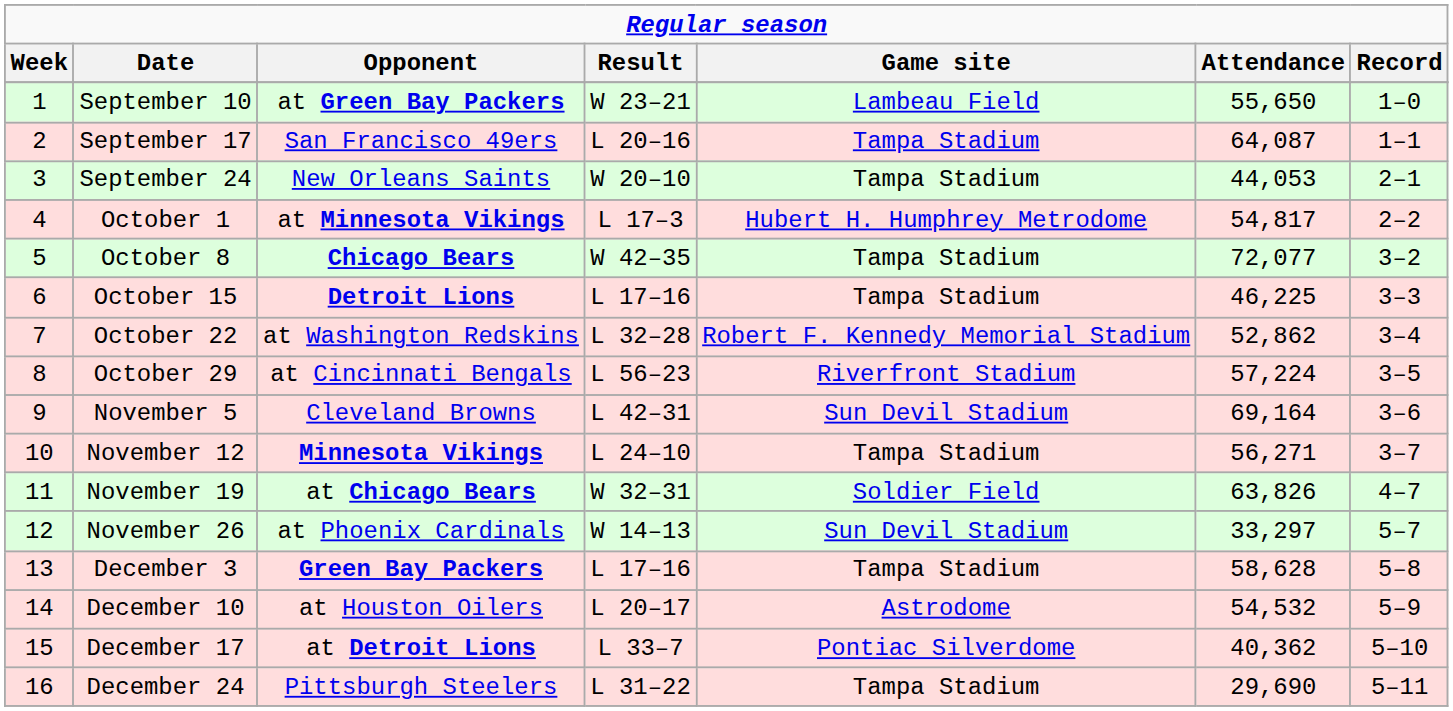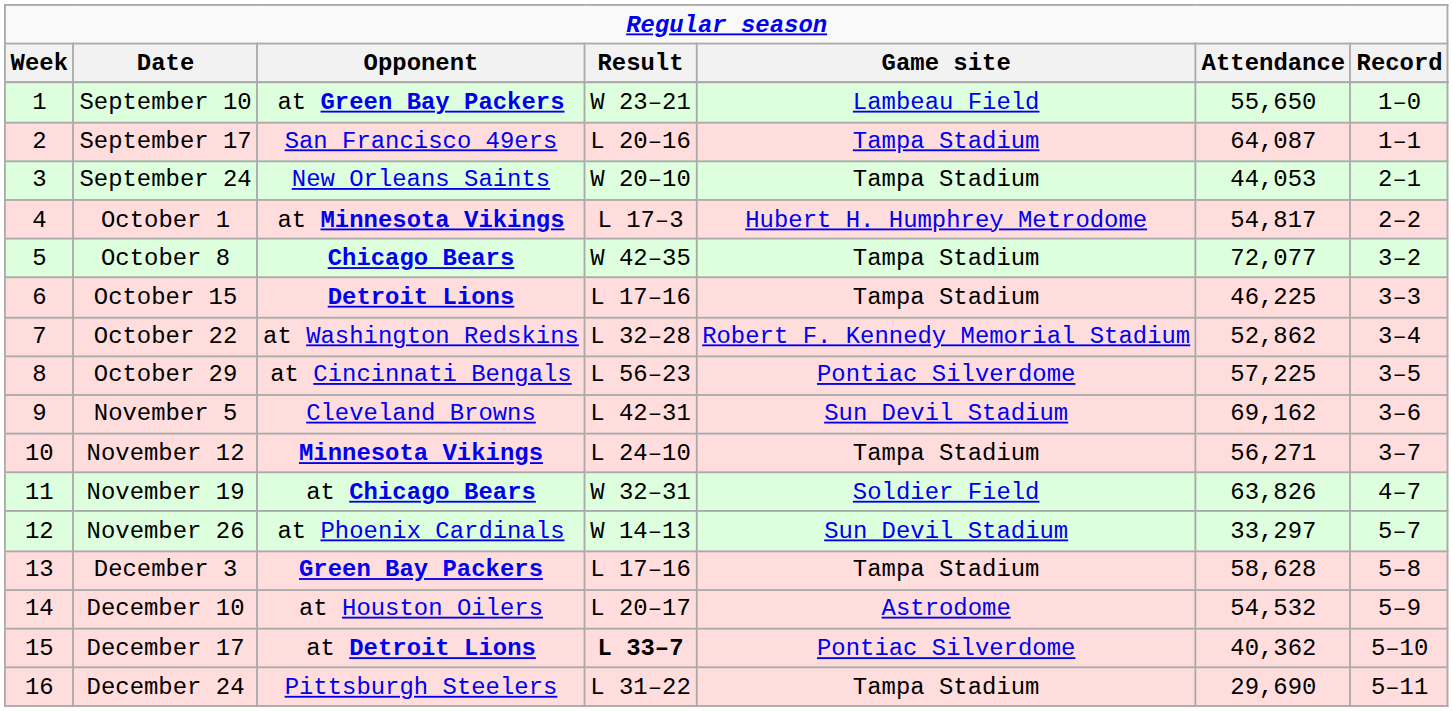October 29 | Game site: Riverfront Stadium -> Pontiac Silverdome
October 29 | Attendance: 57,224 -> 57,225
November 5 | Attendance: 69,164 -> 69,162
December 17 | Result: normal -> bold
